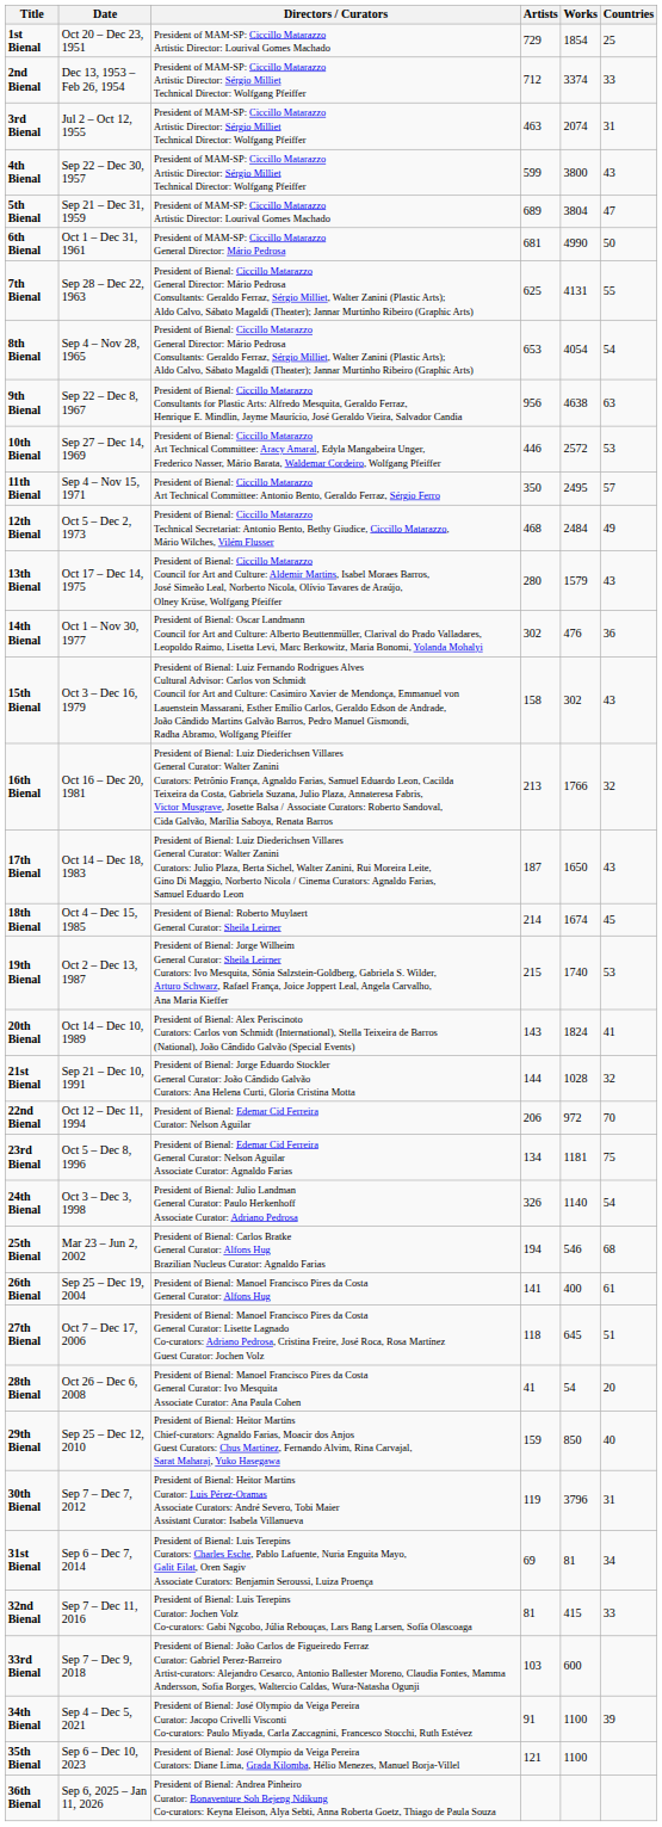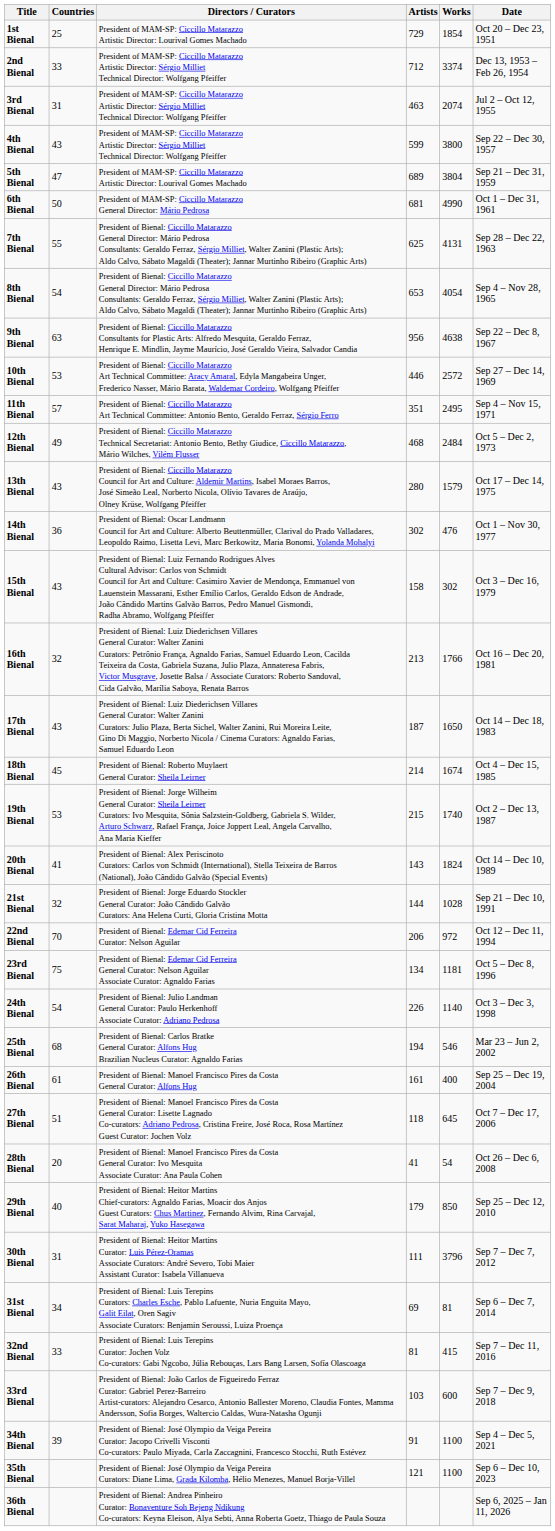columns swapped: Date <-> Countries
11th Bienal | Artists: 350 -> 351
24th Bienal | Artists: 326 -> 226
26th Bienal | Artists: 141 -> 161
29th Bienal | Artists: 159 -> 179
30th Bienal | Artists: 119 -> 111
